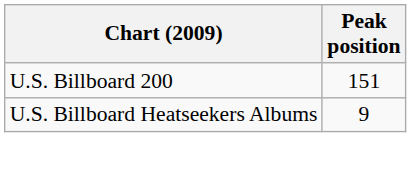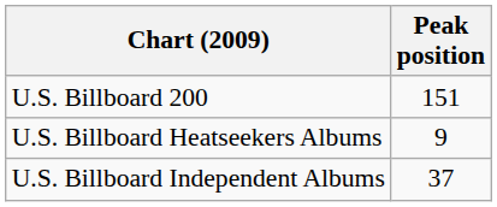+ row: U.S. Billboard Independent Albums | 37
